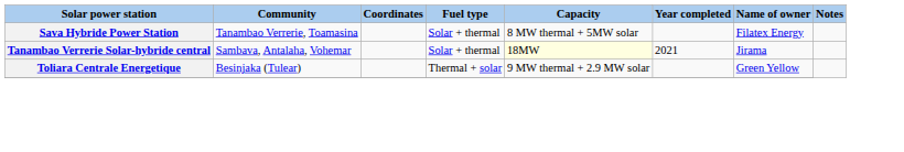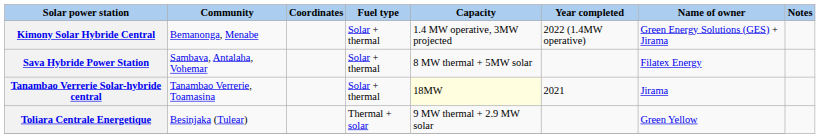+ row: Kimony Solar Hybride Central | Bemanonga, Menabe | Solar + thermal | 1.4 MW operative, 3MW projected | 2022 (1.4MW operative) | Green Energy Solutions (GES) + Jirama
Sava Hybride Power Station | Community: Tanambao Verrerie, Toamasina -> Sambava, Antalaha, Vohemar
Tanambao Verrerie Solar-hybride central | Community: Sambava, Antalaha, Vohemar -> Tanambao Verrerie, Toamasina
